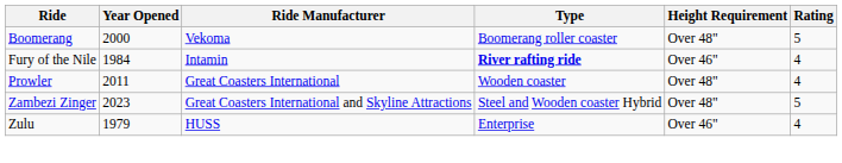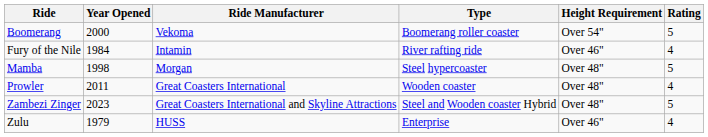Boomerang | Height Requirement: Over 48" -> Over 54"
Fury of the Nile | Type: bold -> normal
+ row: Mamba | 1998 | Morgan | Steel hypercoaster | Over 48" | 5
